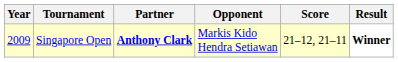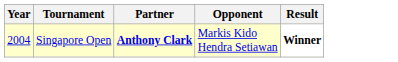- column: Score | 21–12, 21–11
Singapore Open | Year: 2009 -> 2004
